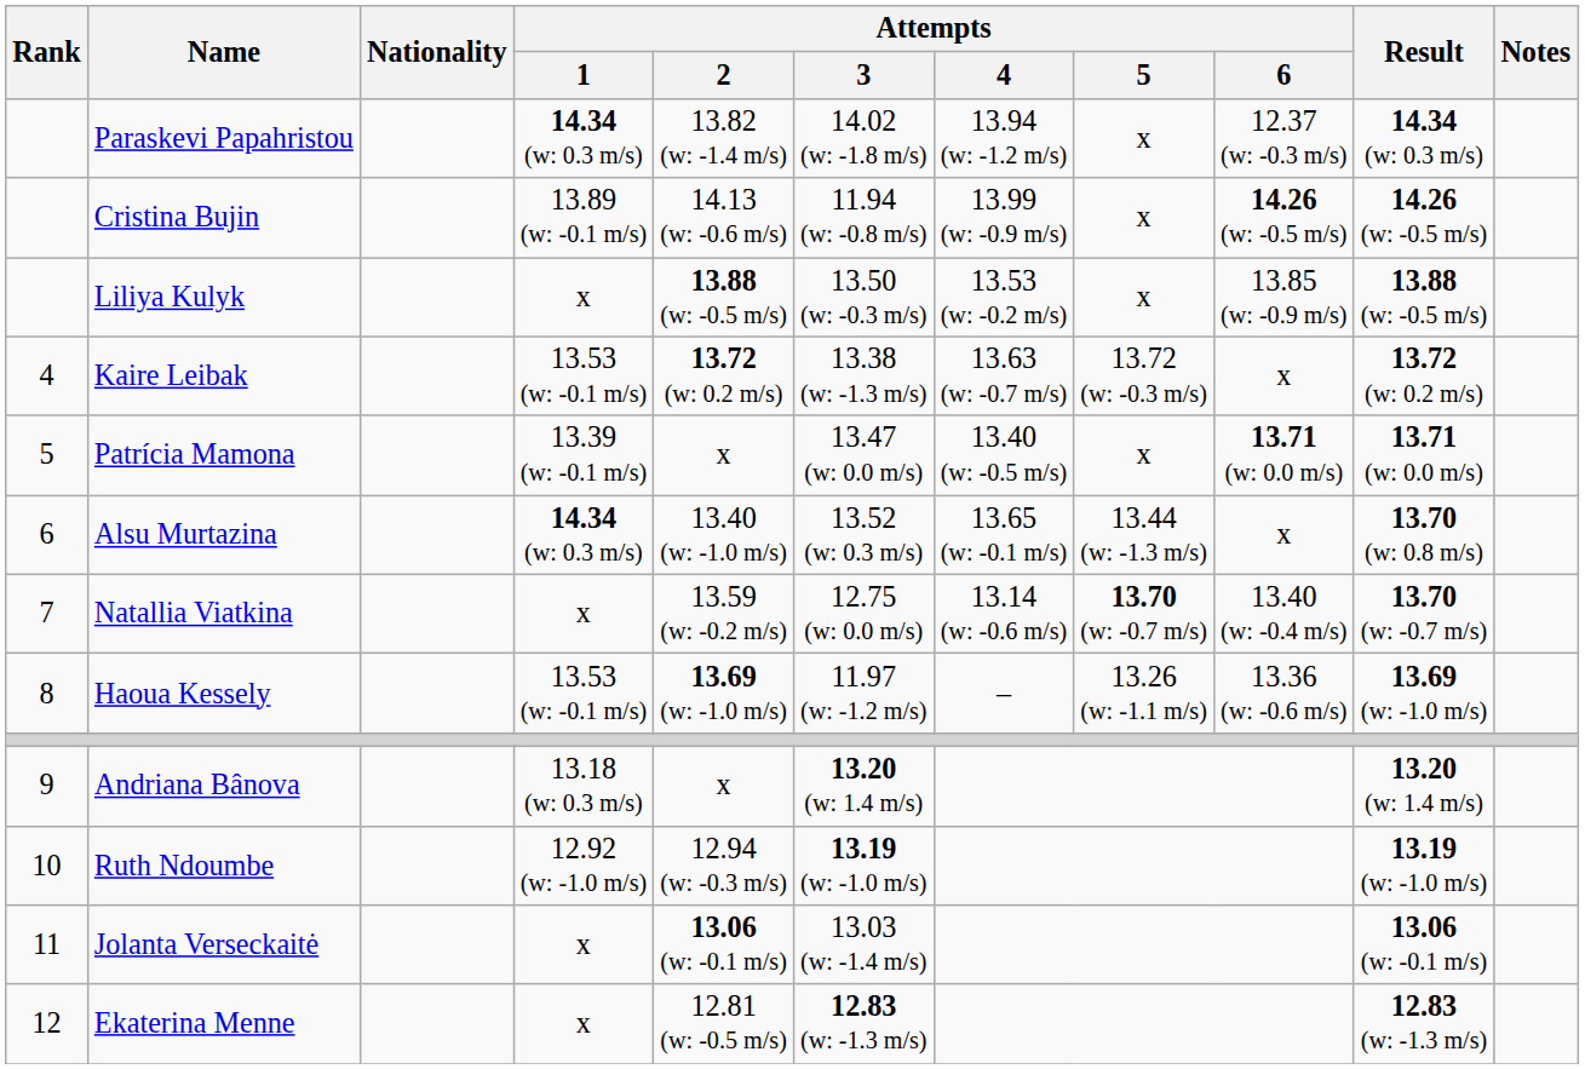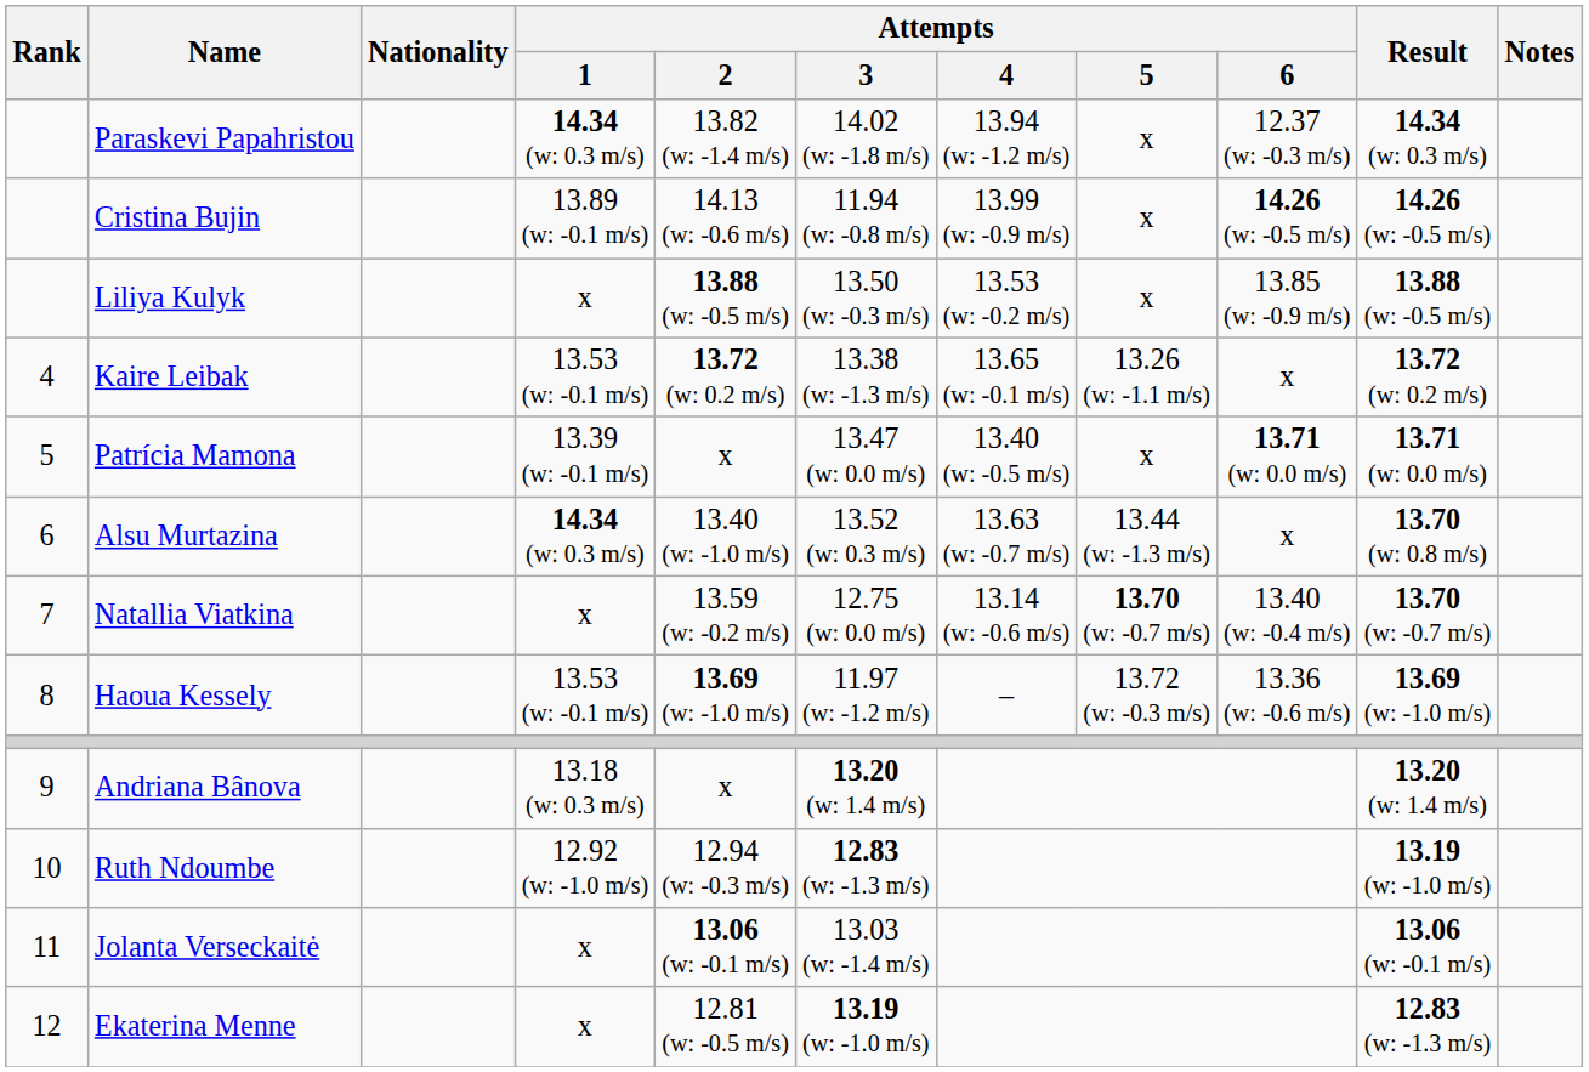Kaire Leibak | Attempts / 4: 13.63 (w: -0.7 m/s) -> 13.65 (w: -0.1 m/s)
Kaire Leibak | Attempts / 5: 13.72 (w: -0.3 m/s) -> 13.26 (w: -1.1 m/s)
Alsu Murtazina | Attempts / 4: 13.65 (w: -0.1 m/s) -> 13.63 (w: -0.7 m/s)
Haoua Kessely | Attempts / 5: 13.26 (w: -1.1 m/s) -> 13.72 (w: -0.3 m/s)
Ruth Ndoumbe | Attempts / 3: 13.19 (w: -1.0 m/s) -> 12.83 (w: -1.3 m/s)
Ekaterina Menne | Attempts / 3: 12.83 (w: -1.3 m/s) -> 13.19 (w: -1.0 m/s)
